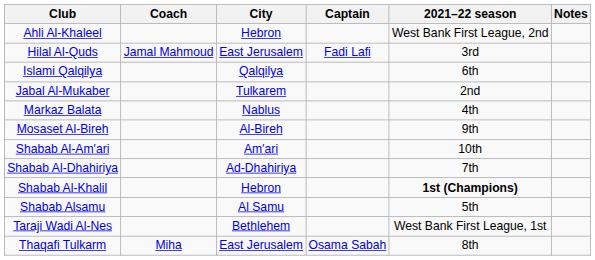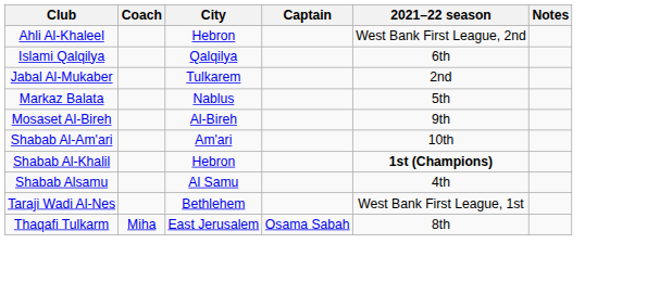- row: Hilal Al-Quds | Jamal Mahmoud | East Jerusalem | Fadi Lafi | 3rd
Markaz Balata | 2021–22 season: 4th -> 5th
- row: Shabab Al-Dhahiriya | Ad-Dhahiriya | 7th
Shabab Alsamu | 2021–22 season: 5th -> 4th
